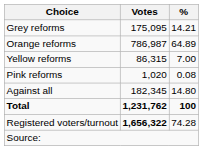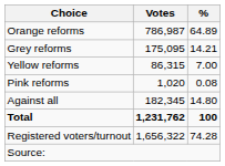rows swapped: Orange reforms <-> Grey reforms
Registered voters/turnout | Votes: bold -> normal
